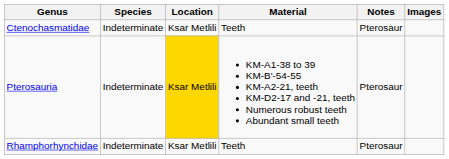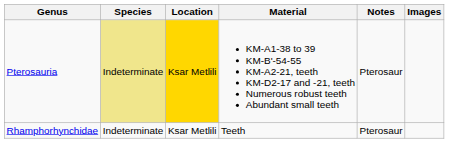- row: Ctenochasmatidae | Indeterminate | Ksar Metlili | Teeth | Pterosaur
Pterosauria | Species: no background -> khaki background
